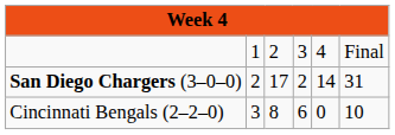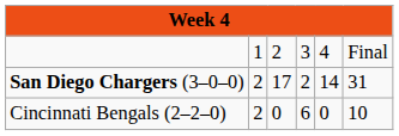Cincinnati Bengals (2–2–0) | column 2: 3 -> 2
Cincinnati Bengals (2–2–0) | column 3: 8 -> 0
